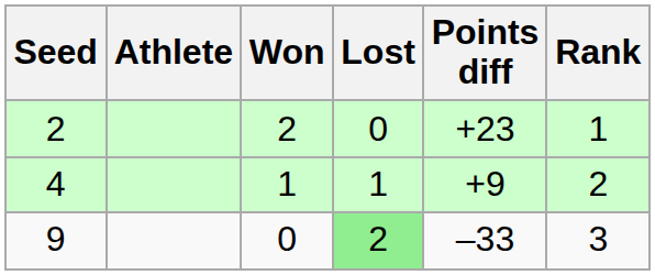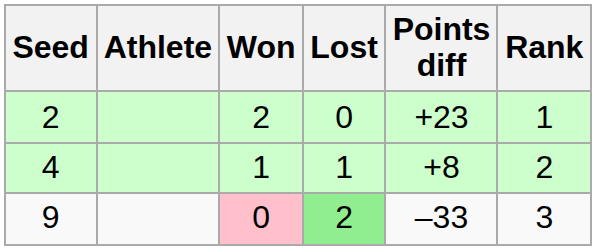4 | Points diff: +9 -> +8
9 | Won: no background -> pink background
